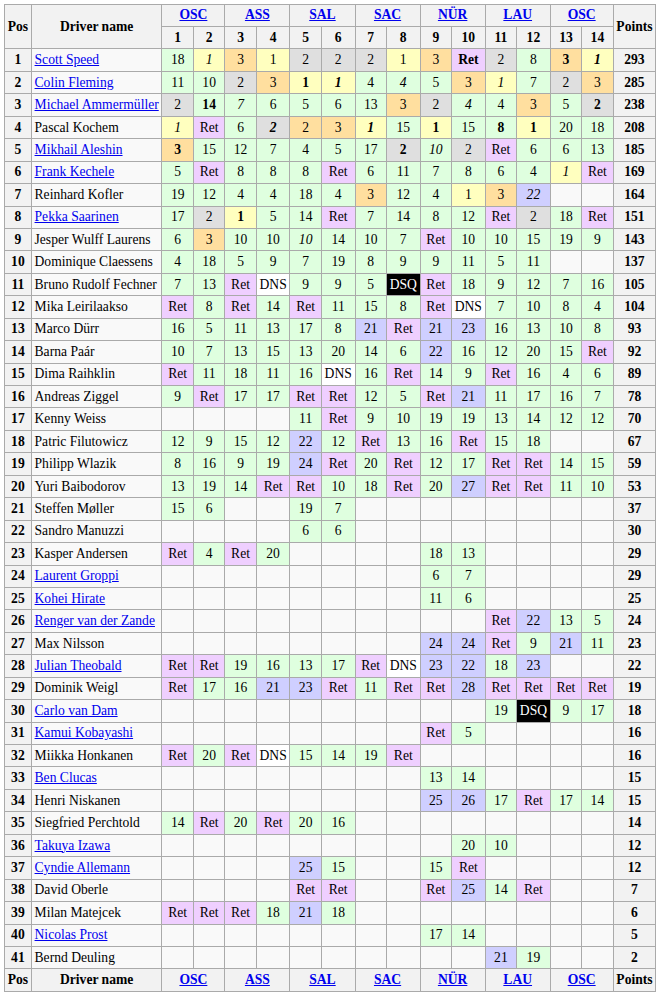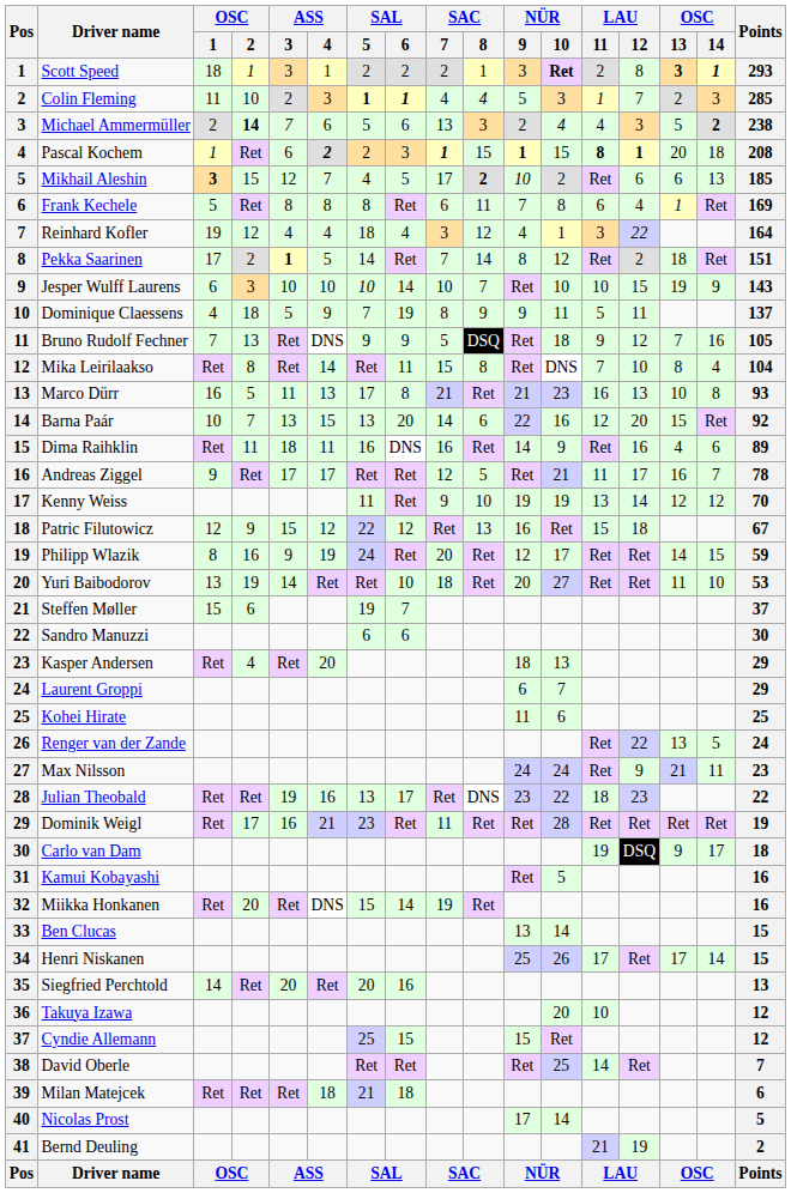Siegfried Perchtold | Points: 14 -> 13
